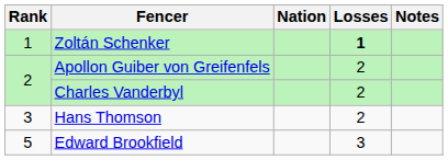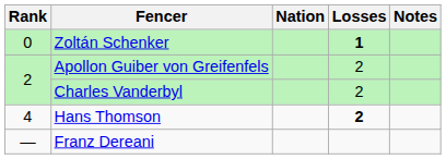Zoltán Schenker | Rank: 1 -> 0
Hans Thomson | Rank: 3 -> 4
Hans Thomson | Losses: normal -> bold
- row: 5 | Edward Brookfield | 3
+ row: — | Franz Dereani
